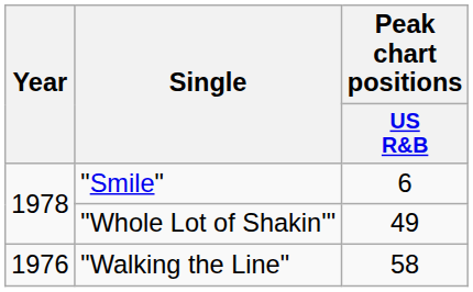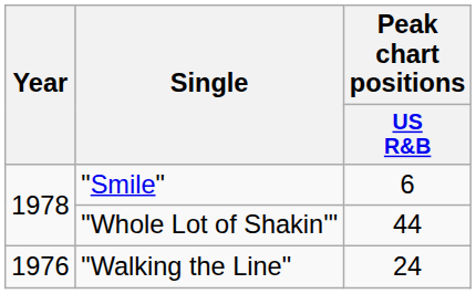"Whole Lot of Shakin'" | Peak chart positions / US R&B: 49 -> 44
"Walking the Line" | Peak chart positions / US R&B: 58 -> 24
